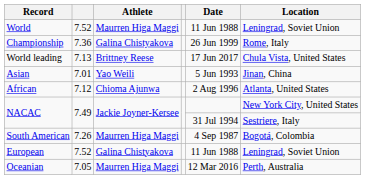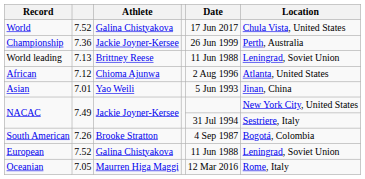World | Athlete: Maurren Higa Maggi -> Galina Chistyakova
World | Date: 11 Jun 1988 -> 17 Jun 2017
World | Location: Leningrad, Soviet Union -> Chula Vista, United States
Championship | Athlete: Galina Chistyakova -> Jackie Joyner-Kersee
Championship | Location: Rome, Italy -> Perth, Australia
World leading | Date: 17 Jun 2017 -> 11 Jun 1988
World leading | Location: Chula Vista, United States -> Leningrad, Soviet Union
rows swapped: African <-> Asian
South American | Athlete: Maurren Higa Maggi -> Brooke Stratton
Oceanian | Location: Perth, Australia -> Rome, Italy
